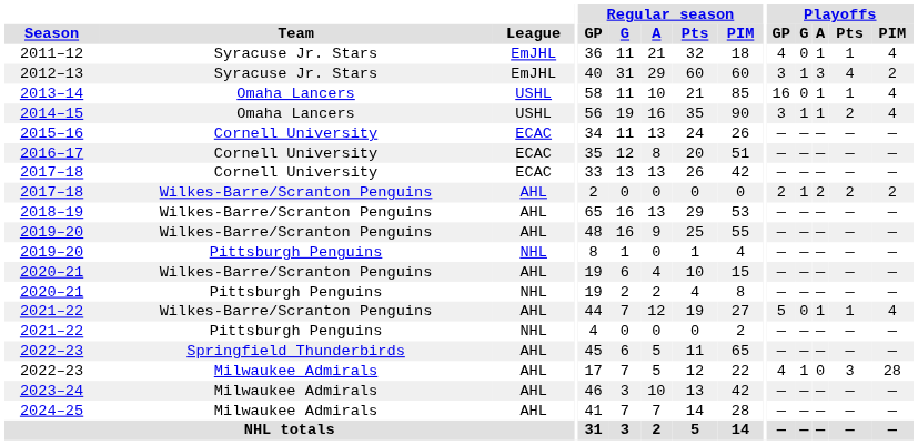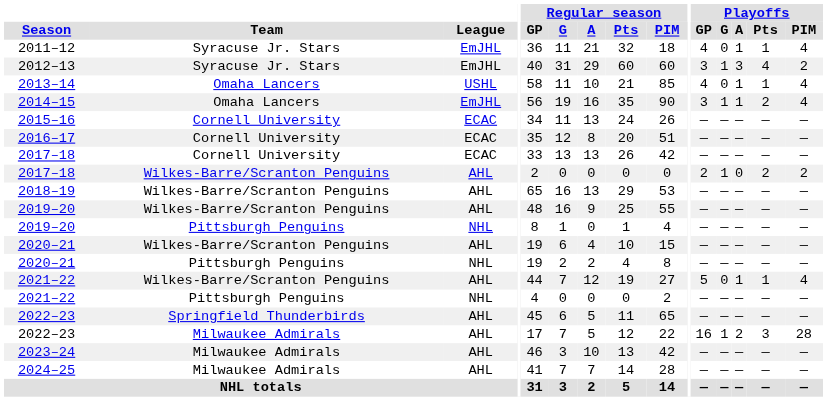2013–14 | Playoffs / GP: 16 -> 4
2014–15 | League: USHL -> EmJHL
2017–18 / Wilkes-Barre/Scranton Penguins | Playoffs / A: 2 -> 0
2022–23 / Milwaukee Admirals | Playoffs / GP: 4 -> 16
2022–23 / Milwaukee Admirals | Playoffs / A: 0 -> 2
